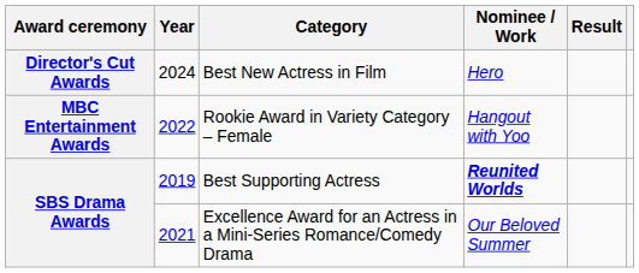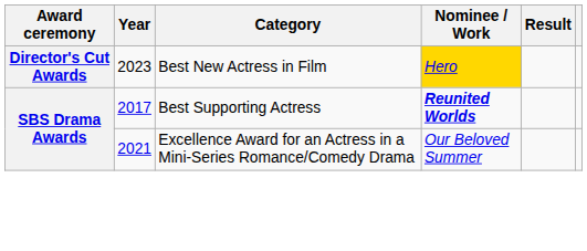Best New Actress in Film | Year: 2024 -> 2023
Best New Actress in Film | Nominee / Work: no background -> gold background
- row: MBC Entertainment Awards | 2022 | Rookie Award in Variety Category – Female | Hangout with Yoo
Best Supporting Actress | Year: 2019 -> 2017
